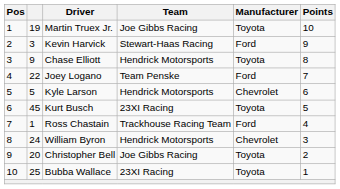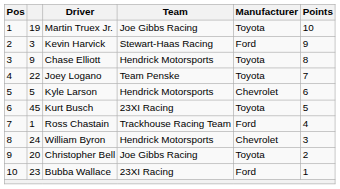Joey Logano | Manufacturer: Ford -> Toyota
Bubba Wallace | column 2: 25 -> 23
Bubba Wallace | Manufacturer: Toyota -> Ford
